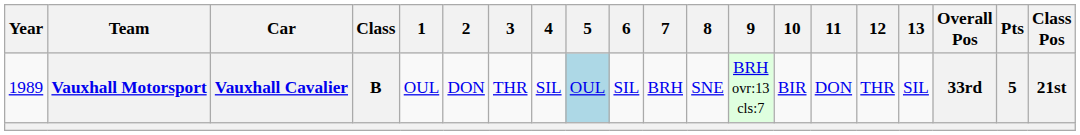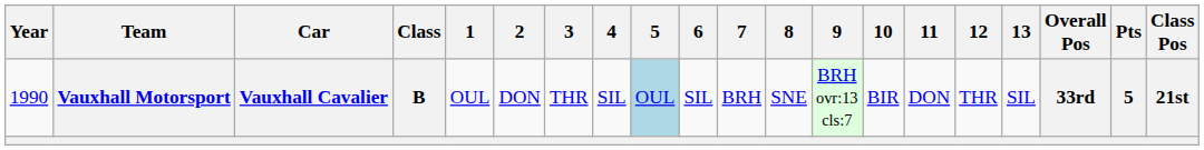Vauxhall Motorsport | Year: 1989 -> 1990
